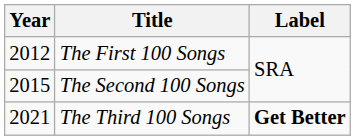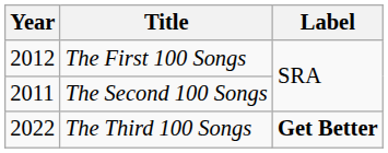The Second 100 Songs | Year: 2015 -> 2011
The Third 100 Songs | Year: 2021 -> 2022
